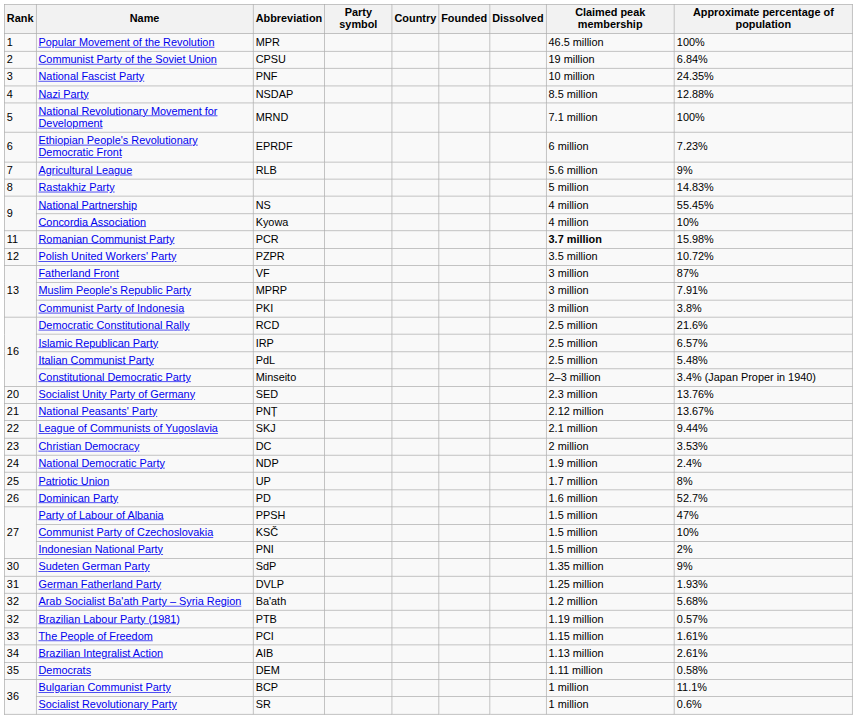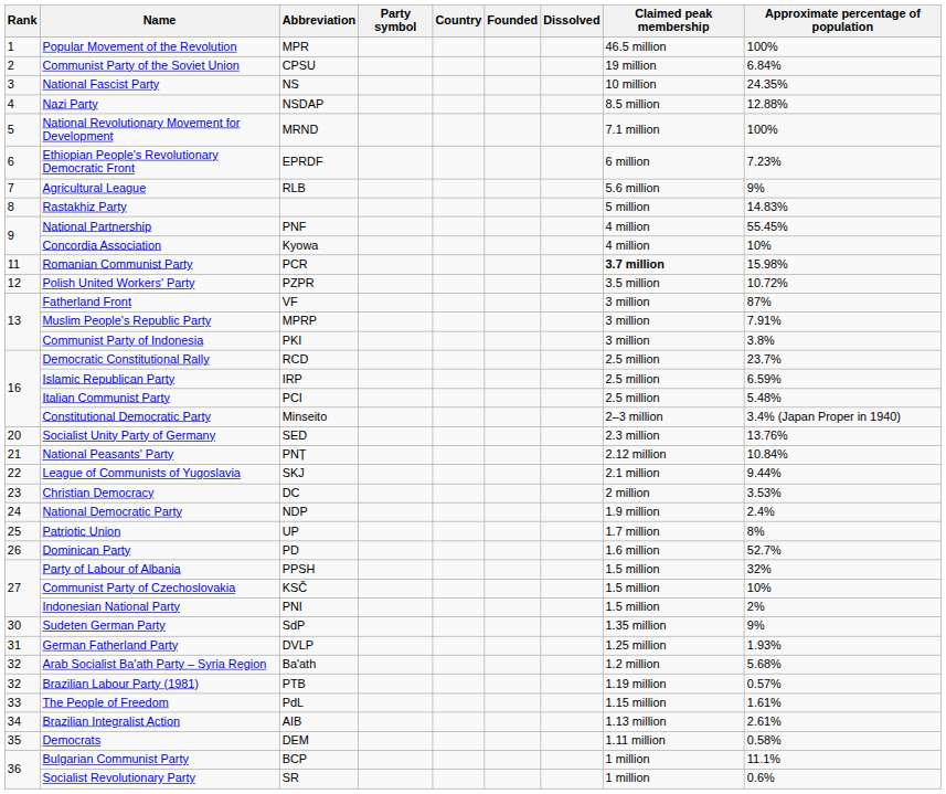National Fascist Party | Abbreviation: PNF -> NS
National Partnership | Abbreviation: NS -> PNF
Democratic Constitutional Rally | Approximate percentage of population: 21.6% -> 23.7%
Islamic Republican Party | Approximate percentage of population: 6.57% -> 6.59%
Italian Communist Party | Abbreviation: PdL -> PCI
National Peasants' Party | Approximate percentage of population: 13.67% -> 10.84%
Party of Labour of Albania | Approximate percentage of population: 47% -> 32%
The People of Freedom | Abbreviation: PCI -> PdL
